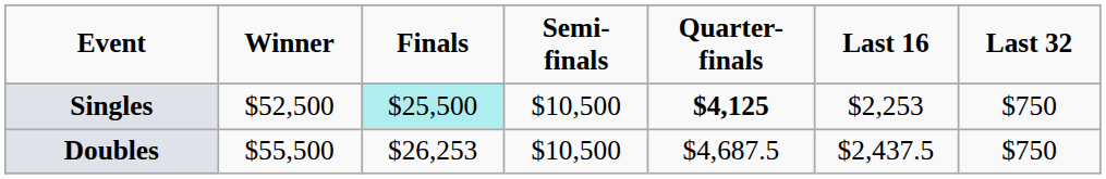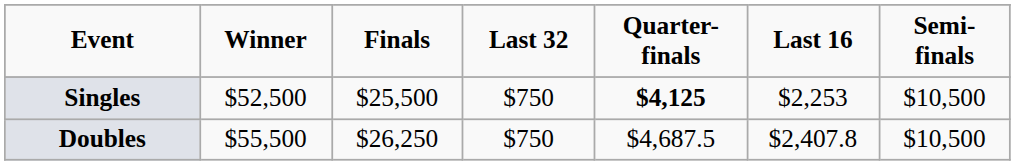columns swapped: Semi-finals <-> Last 32
Singles | Finals: paleturquoise background -> no background
Doubles | Finals: $26,253 -> $26,250
Doubles | Last 16: $2,437.5 -> $2,407.8
